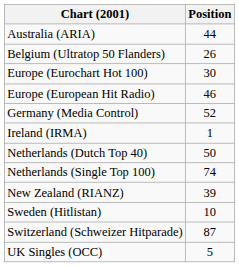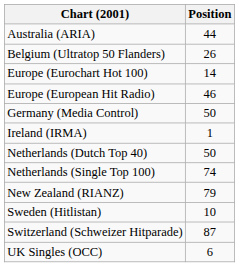Europe (Eurochart Hot 100) | Position: 30 -> 14
Germany (Media Control) | Position: 52 -> 50
New Zealand (RIANZ) | Position: 39 -> 79
UK Singles (OCC) | Position: 5 -> 6
